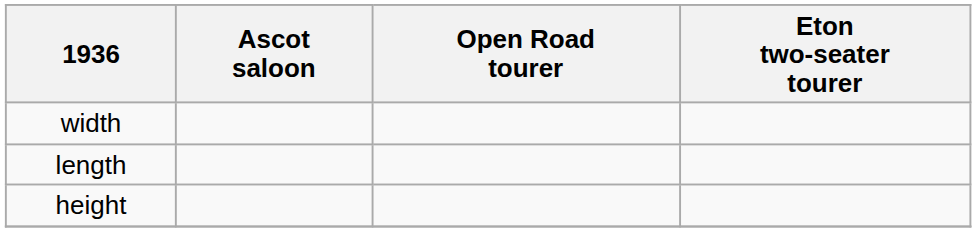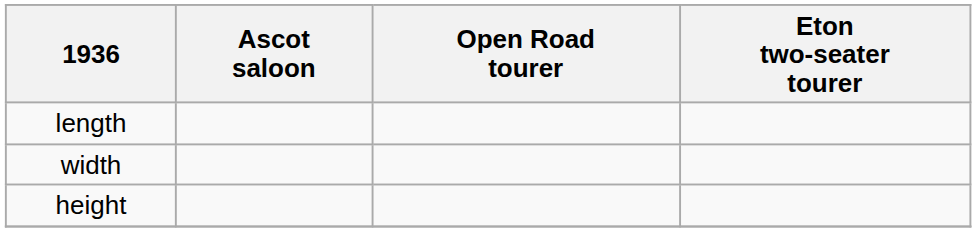rows swapped: length <-> width
